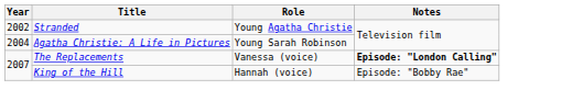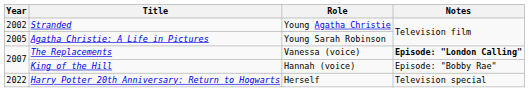Agatha Christie: A Life in Pictures | Year: 2004 -> 2005
+ row: 2022 | Harry Potter 20th Anniversary: Return to Hogwarts | Herself | Television special
